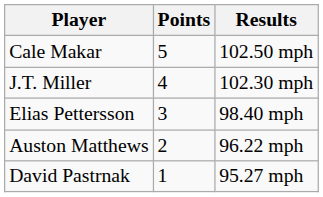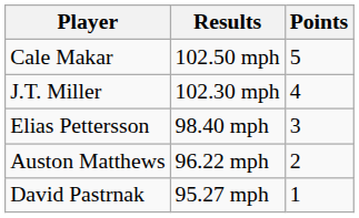columns swapped: Results <-> Points
